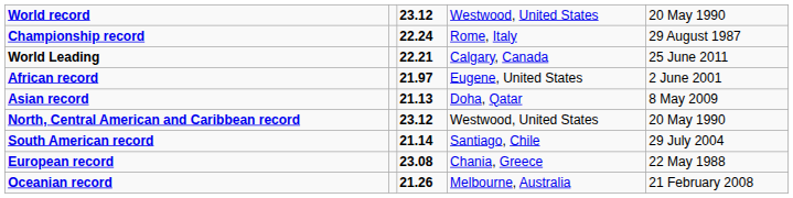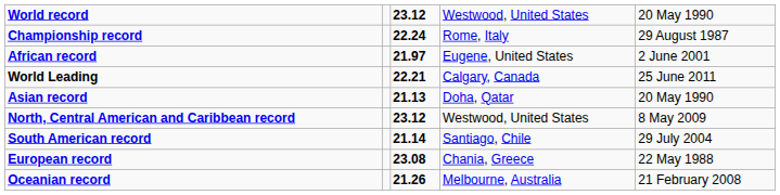rows swapped: World Leading <-> African record
Asian record | column 5: 8 May 2009 -> 20 May 1990
North, Central American and Caribbean record | column 5: 20 May 1990 -> 8 May 2009
